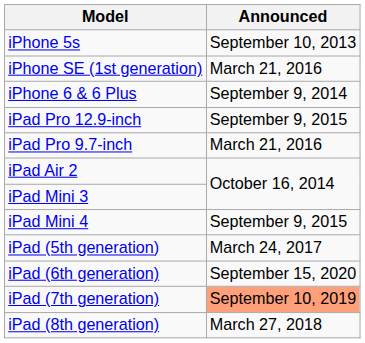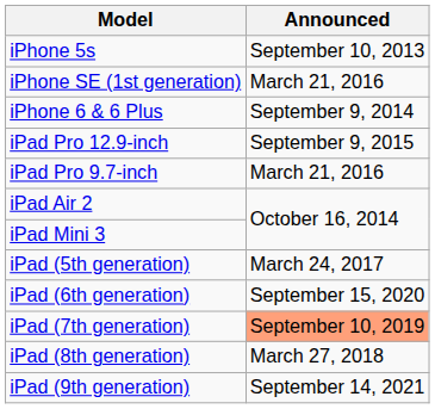- row: iPad Mini 4 | September 9, 2015
+ row: iPad (9th generation) | September 14, 2021
